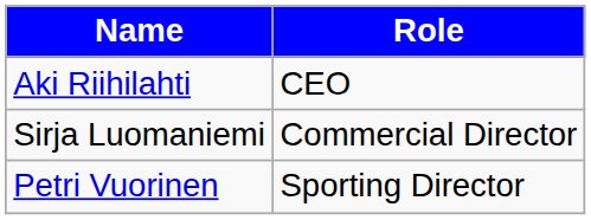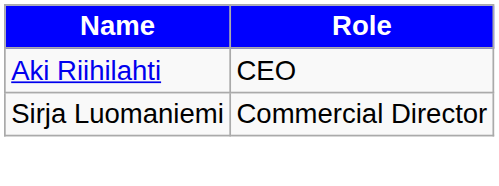- row: Petri Vuorinen | Sporting Director
